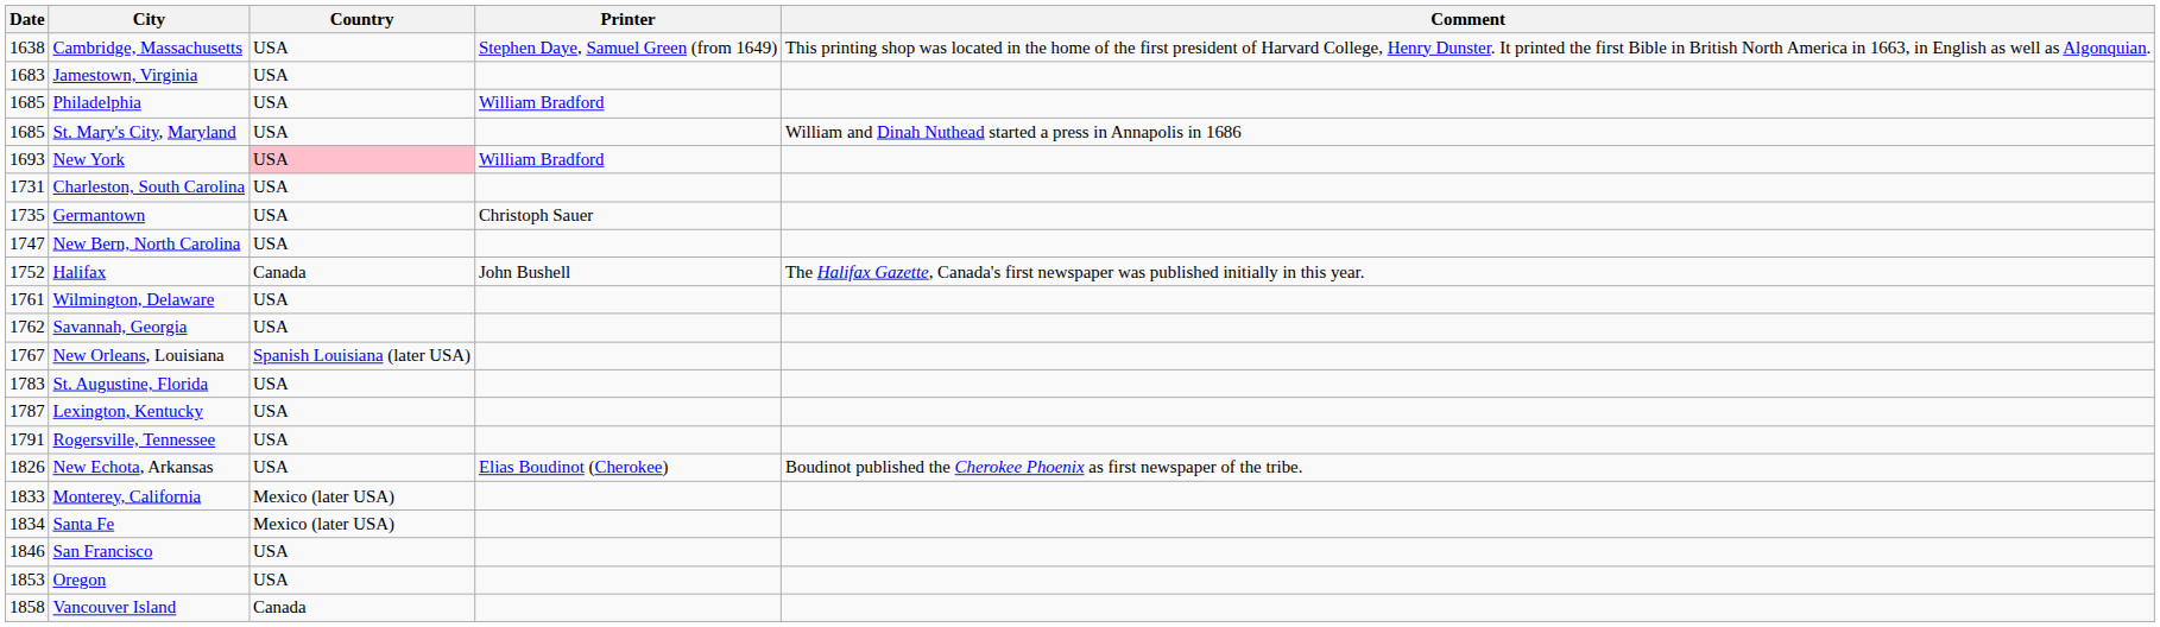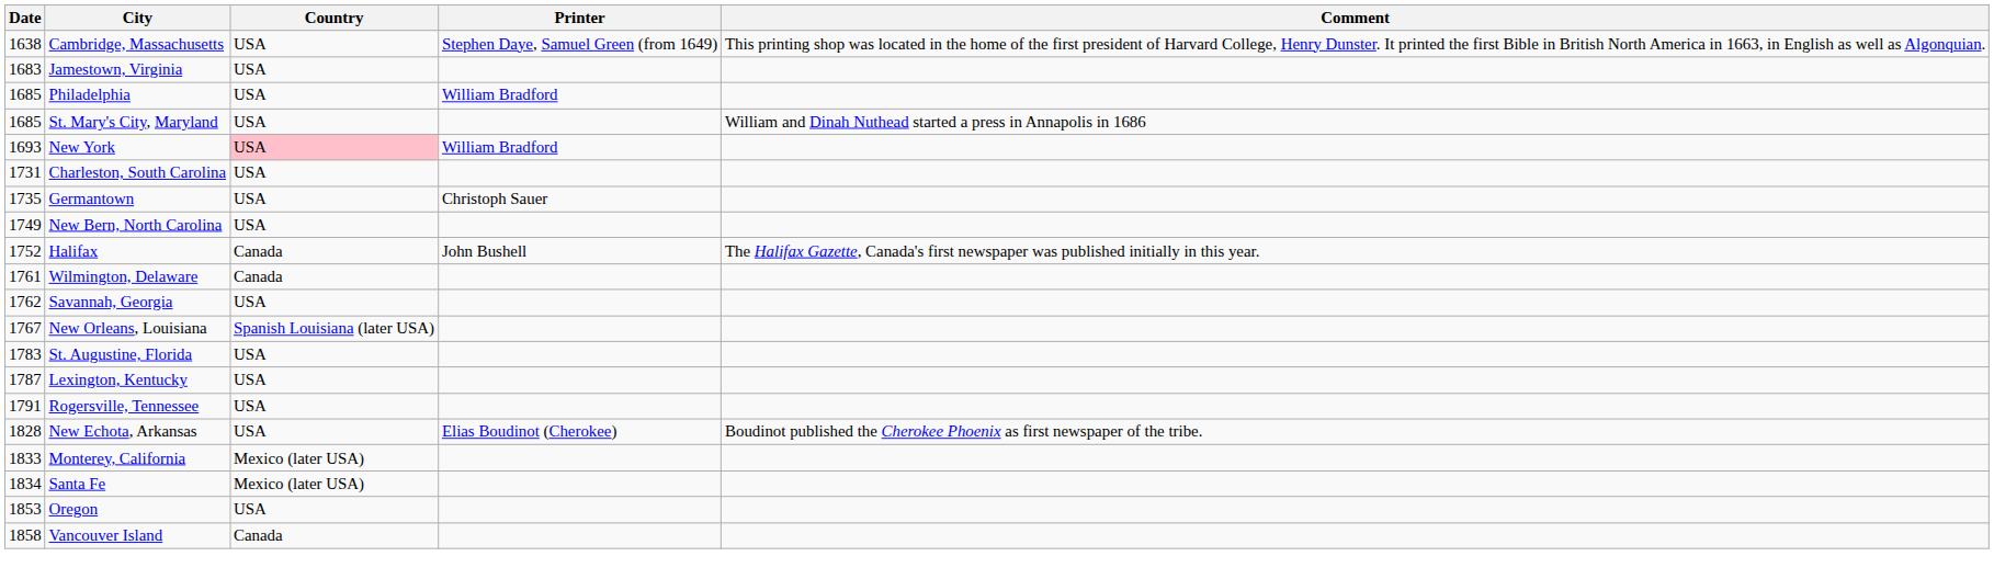New Bern, North Carolina | Date: 1747 -> 1749
Wilmington, Delaware | Country: USA -> Canada
New Echota, Arkansas | Date: 1826 -> 1828
- row: 1846 | San Francisco | USA
